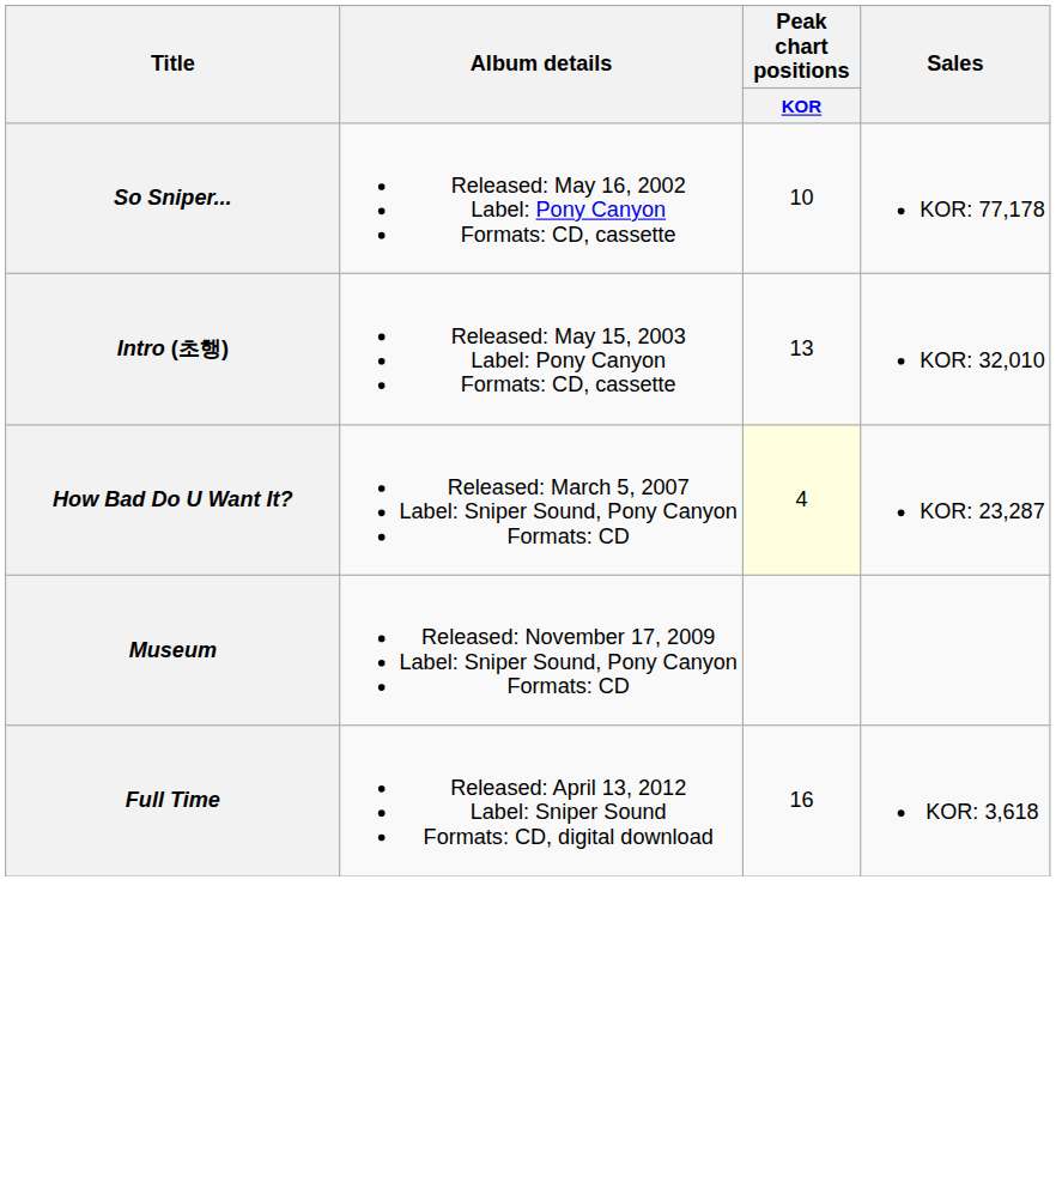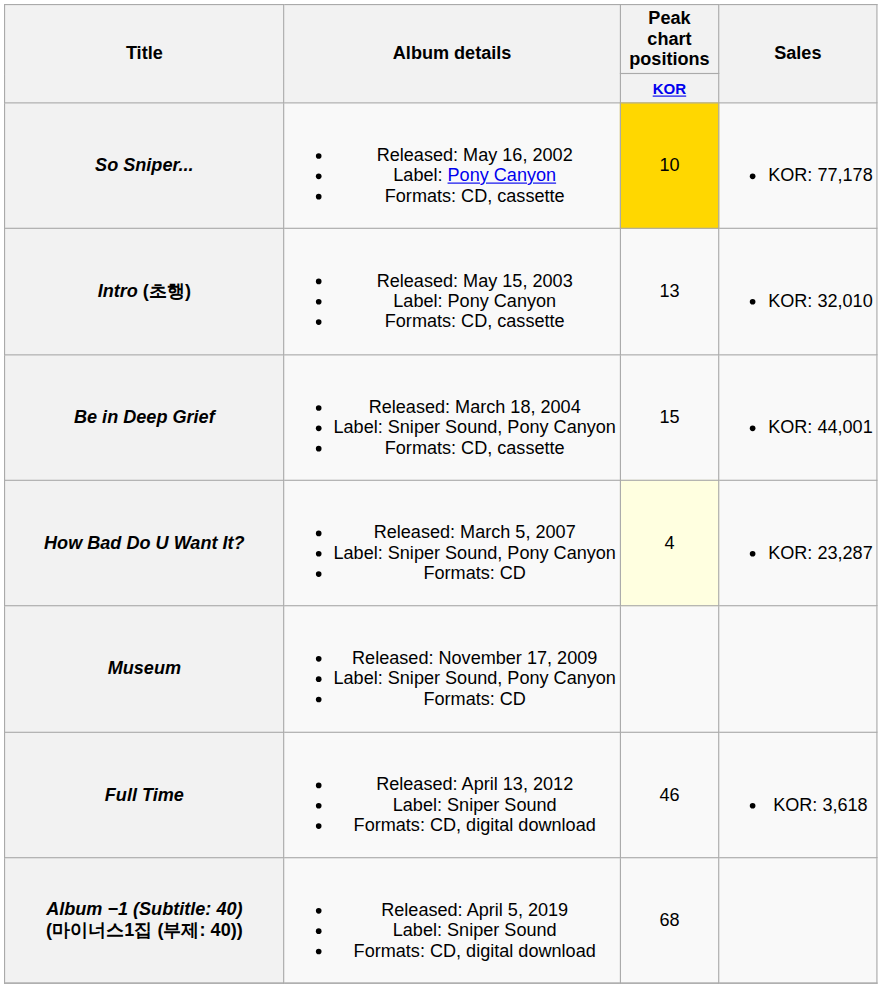So Sniper... | Peak chart positions / KOR: no background -> gold background
+ row: Be in Deep Grief | Released: March 18, 2004 Label: Sniper Sound, Pony Canyon Formats: CD, cassette | 15 | KOR: 44,001
Full Time | Peak chart positions / KOR: 16 -> 46
+ row: Album −1 (Subtitle: 40) (마이너스1집 (부제: 40)) | Released: April 5, 2019 Label: Sniper Sound Formats: CD, digital download | 68
